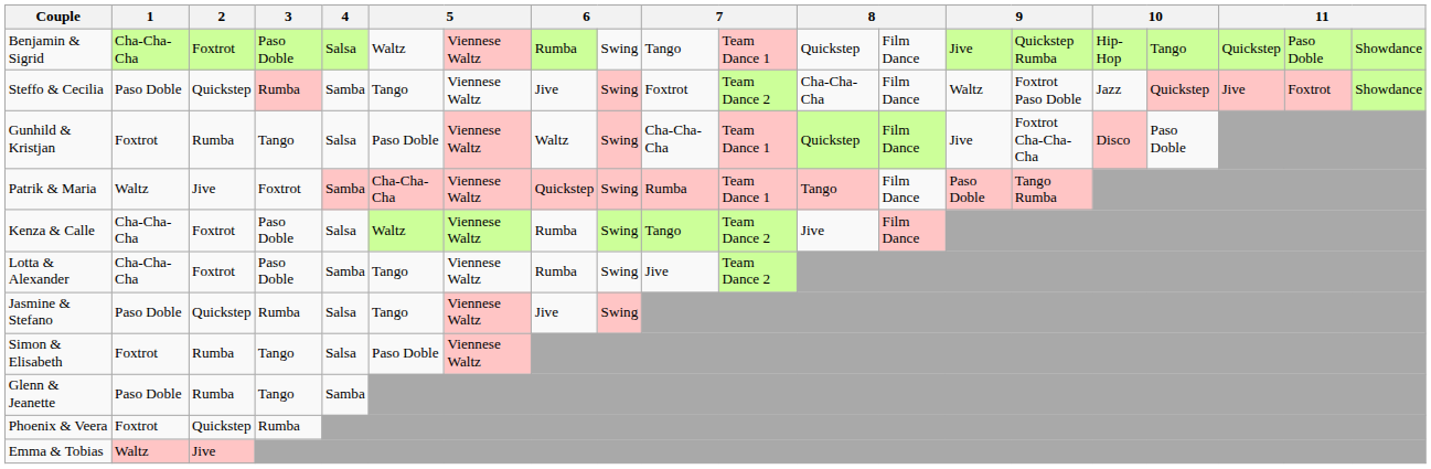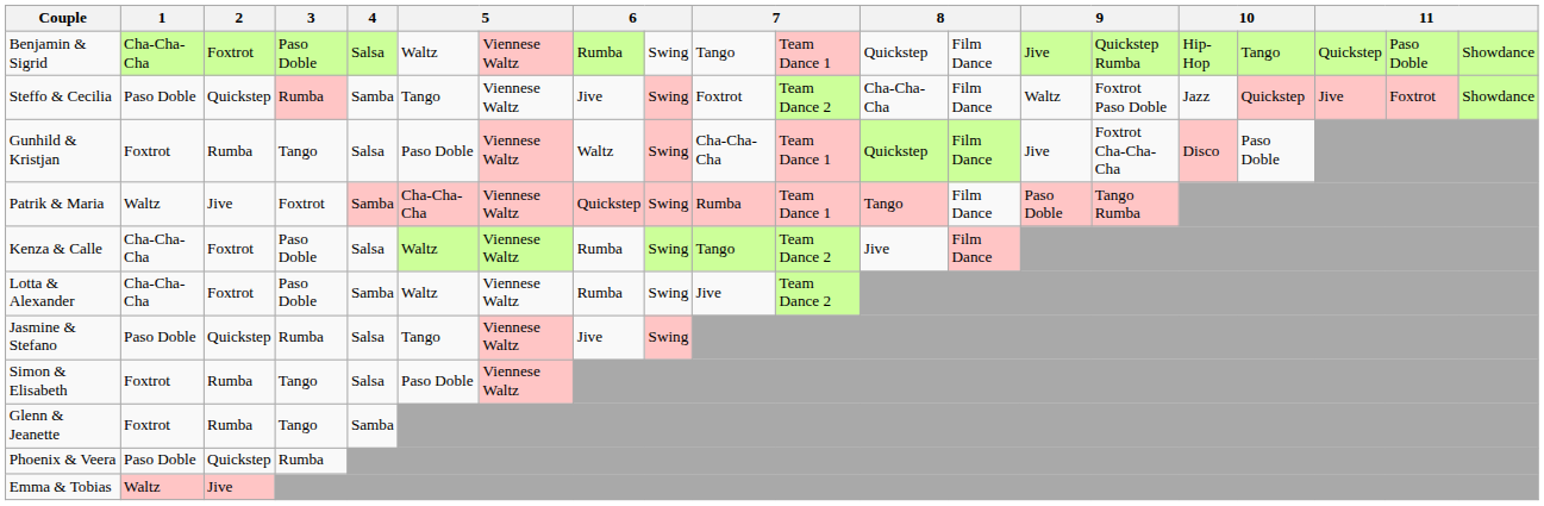Lotta & Alexander | column 6: Tango -> Waltz
Glenn & Jeanette | 1: Paso Doble -> Foxtrot
Phoenix & Veera | 1: Foxtrot -> Paso Doble
